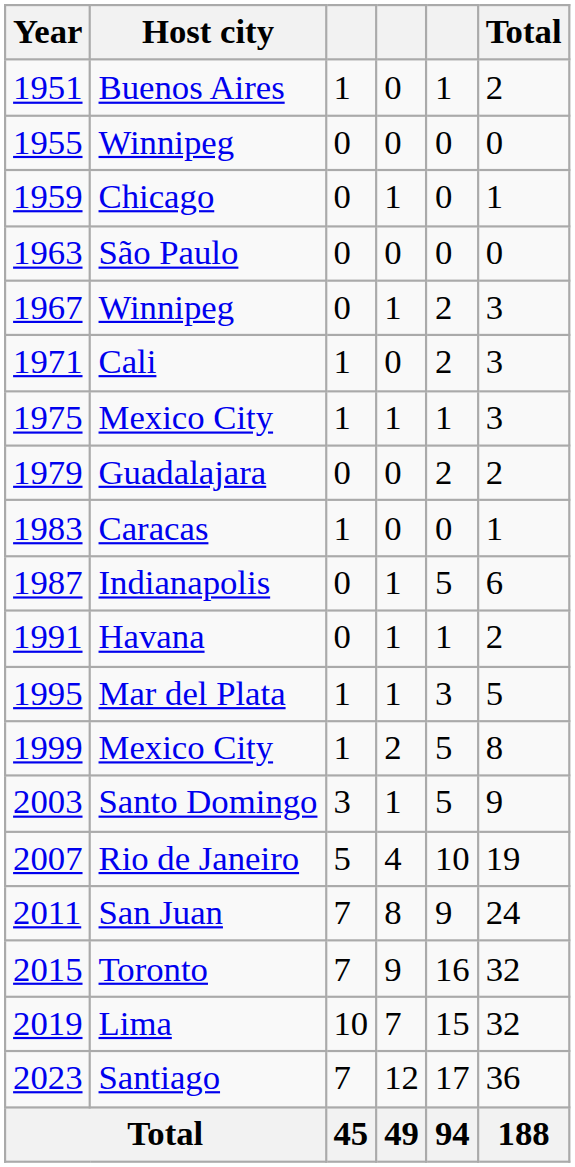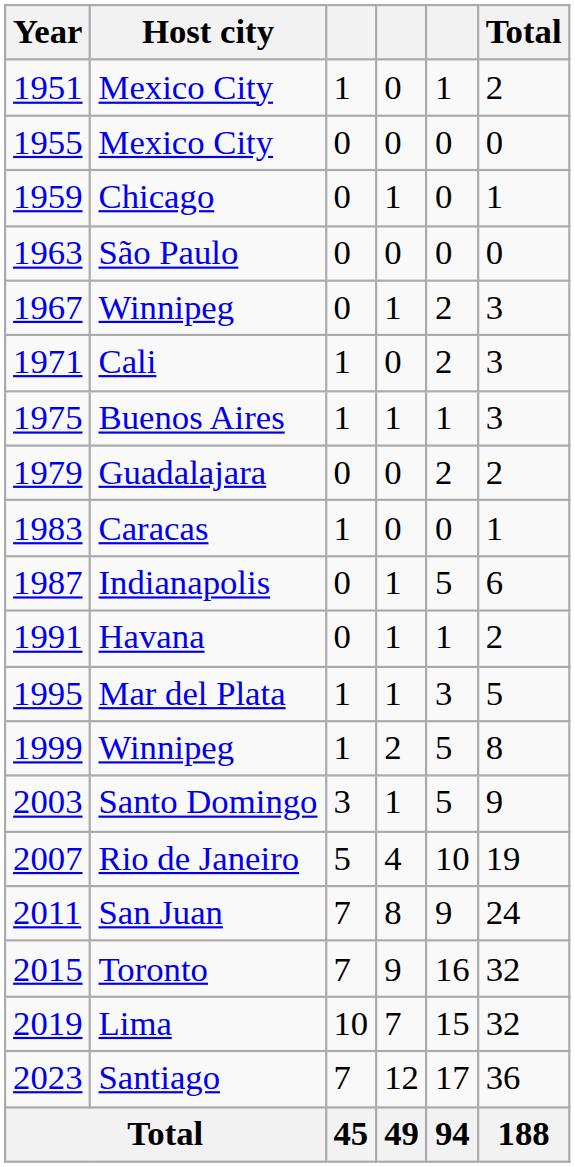1951 | Host city: Buenos Aires -> Mexico City
1955 | Host city: Winnipeg -> Mexico City
1975 | Host city: Mexico City -> Buenos Aires
1999 | Host city: Mexico City -> Winnipeg
